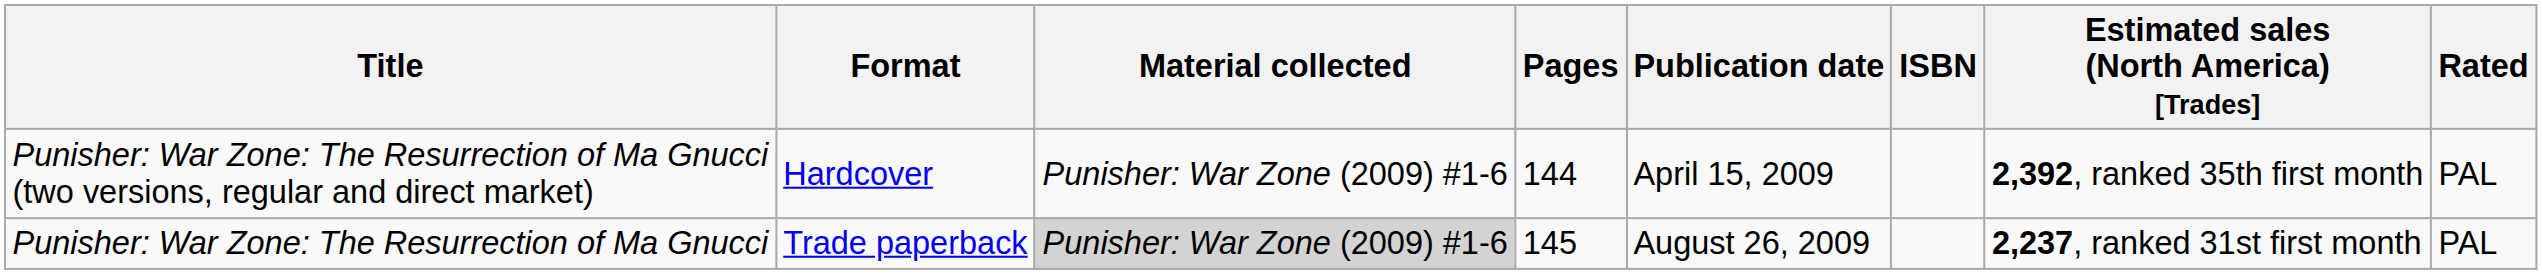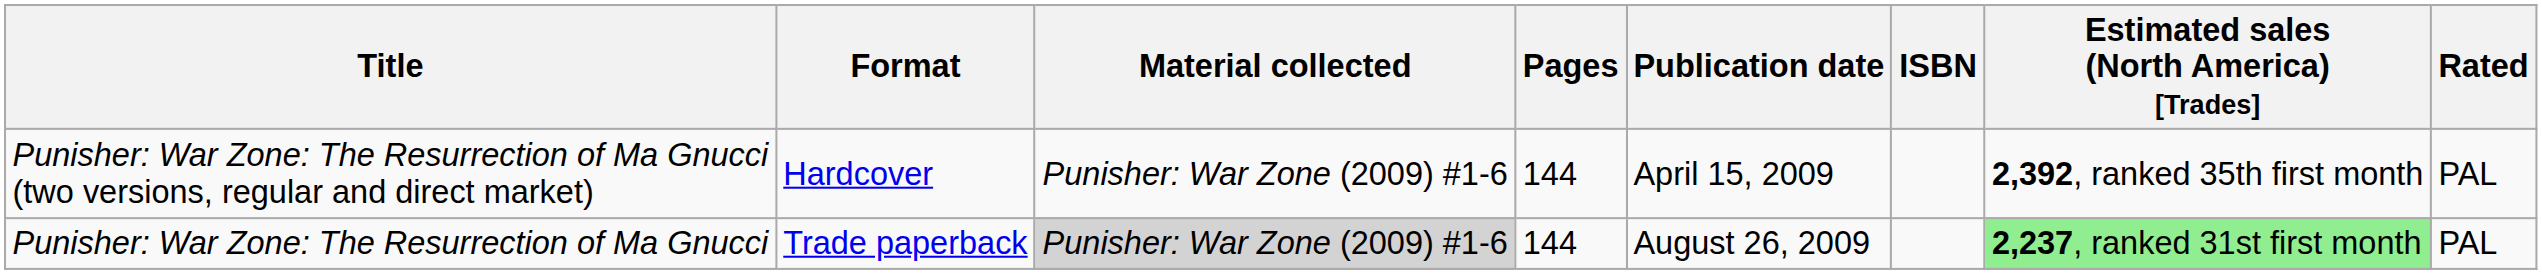Punisher: War Zone: The Resurrection of Ma Gnucci | Pages: 145 -> 144
Punisher: War Zone: The Resurrection of Ma Gnucci | Estimated sales (North America) [Trades]: no background -> lightgreen background
